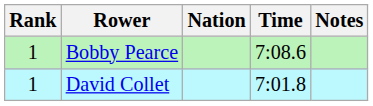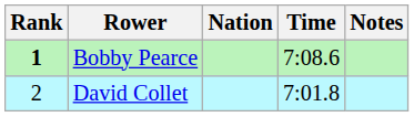Bobby Pearce | Rank: normal -> bold
David Collet | Rank: 1 -> 2
